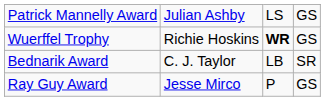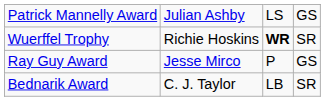Wuerffel Trophy | column 4: GS -> SR
rows swapped: Ray Guy Award <-> Bednarik Award
